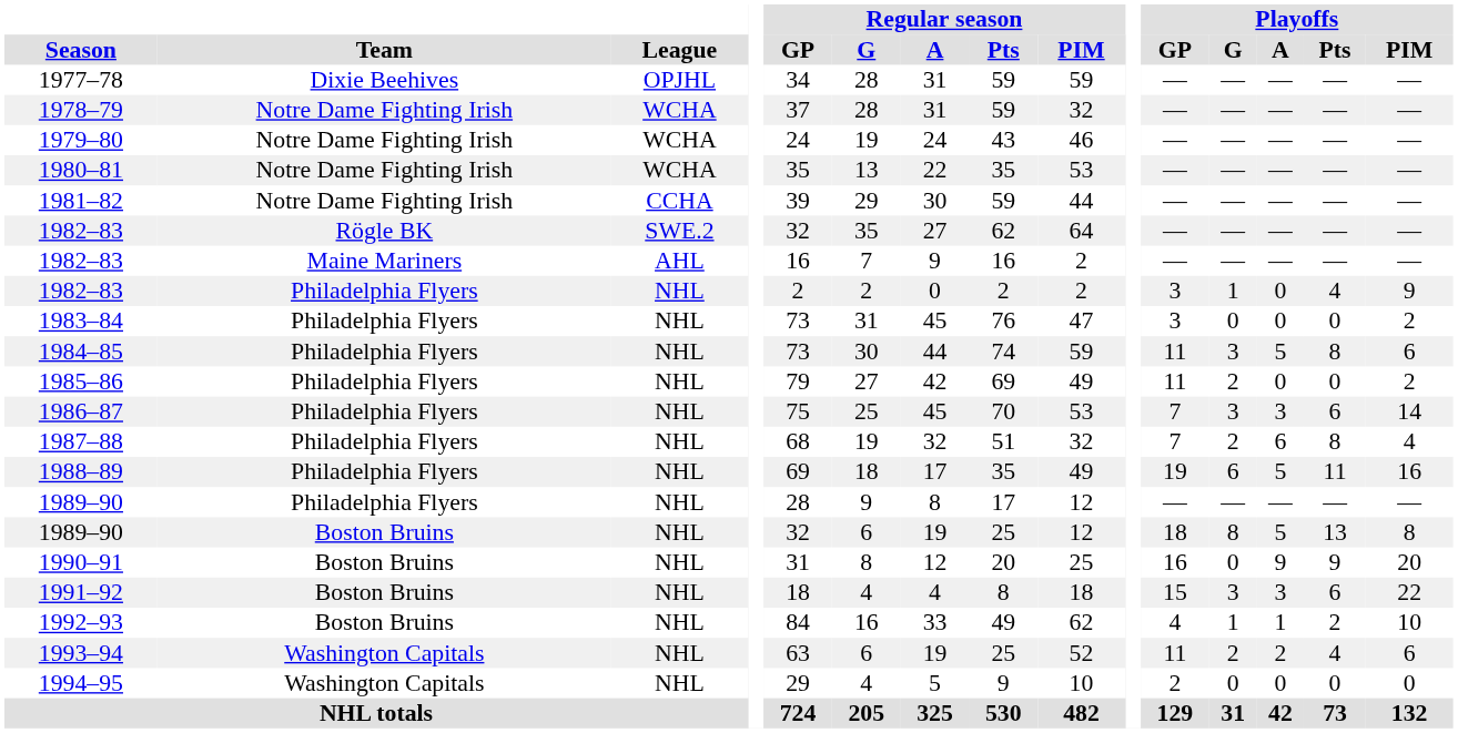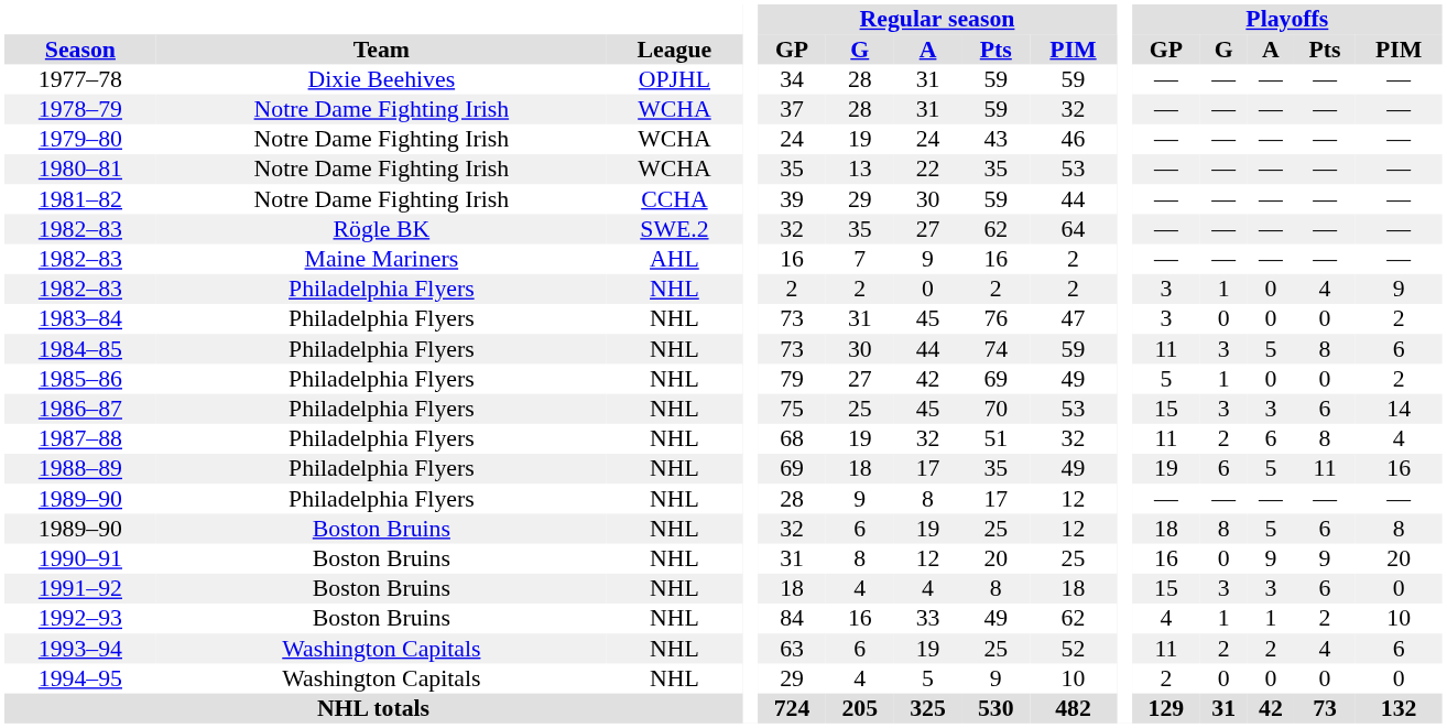1985–86 | Playoffs / GP: 11 -> 5
1985–86 | Playoffs / G: 2 -> 1
1986–87 | Playoffs / GP: 7 -> 15
1987–88 | Playoffs / GP: 7 -> 11
1989–90 / Boston Bruins | Playoffs / Pts: 13 -> 6
1991–92 | Playoffs / PIM: 22 -> 0
